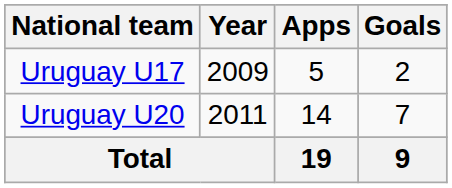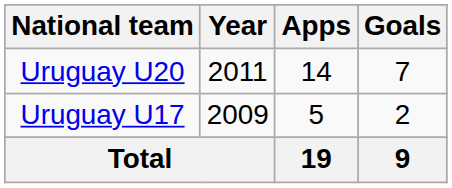rows swapped: Uruguay U17 <-> Uruguay U20
